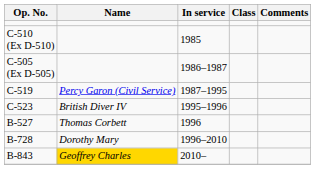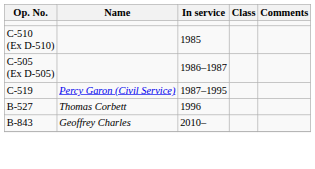- row: C-523 | British Diver IV | 1995–1996
- row: B-728 | Dorothy Mary | 1996–2010
B-843 | Name: gold background -> no background
